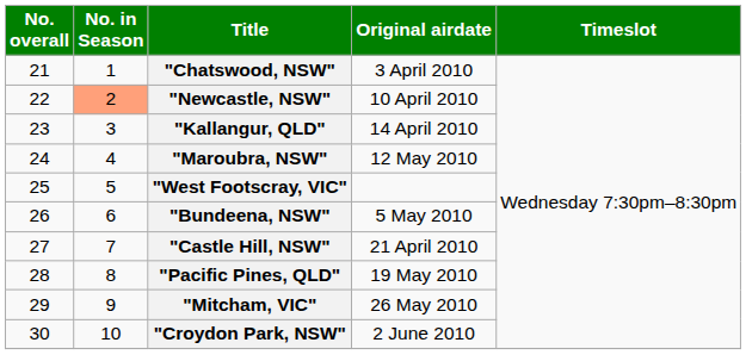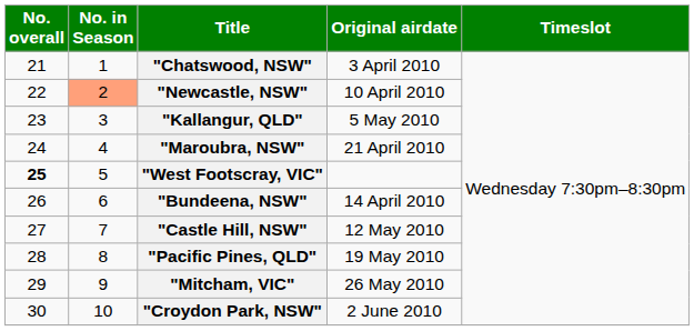"Kallangur, QLD" | Original airdate: 14 April 2010 -> 5 May 2010
"Maroubra, NSW" | Original airdate: 12 May 2010 -> 21 April 2010
"West Footscray, VIC" | No. overall: normal -> bold
"Bundeena, NSW" | Original airdate: 5 May 2010 -> 14 April 2010
"Castle Hill, NSW" | Original airdate: 21 April 2010 -> 12 May 2010
